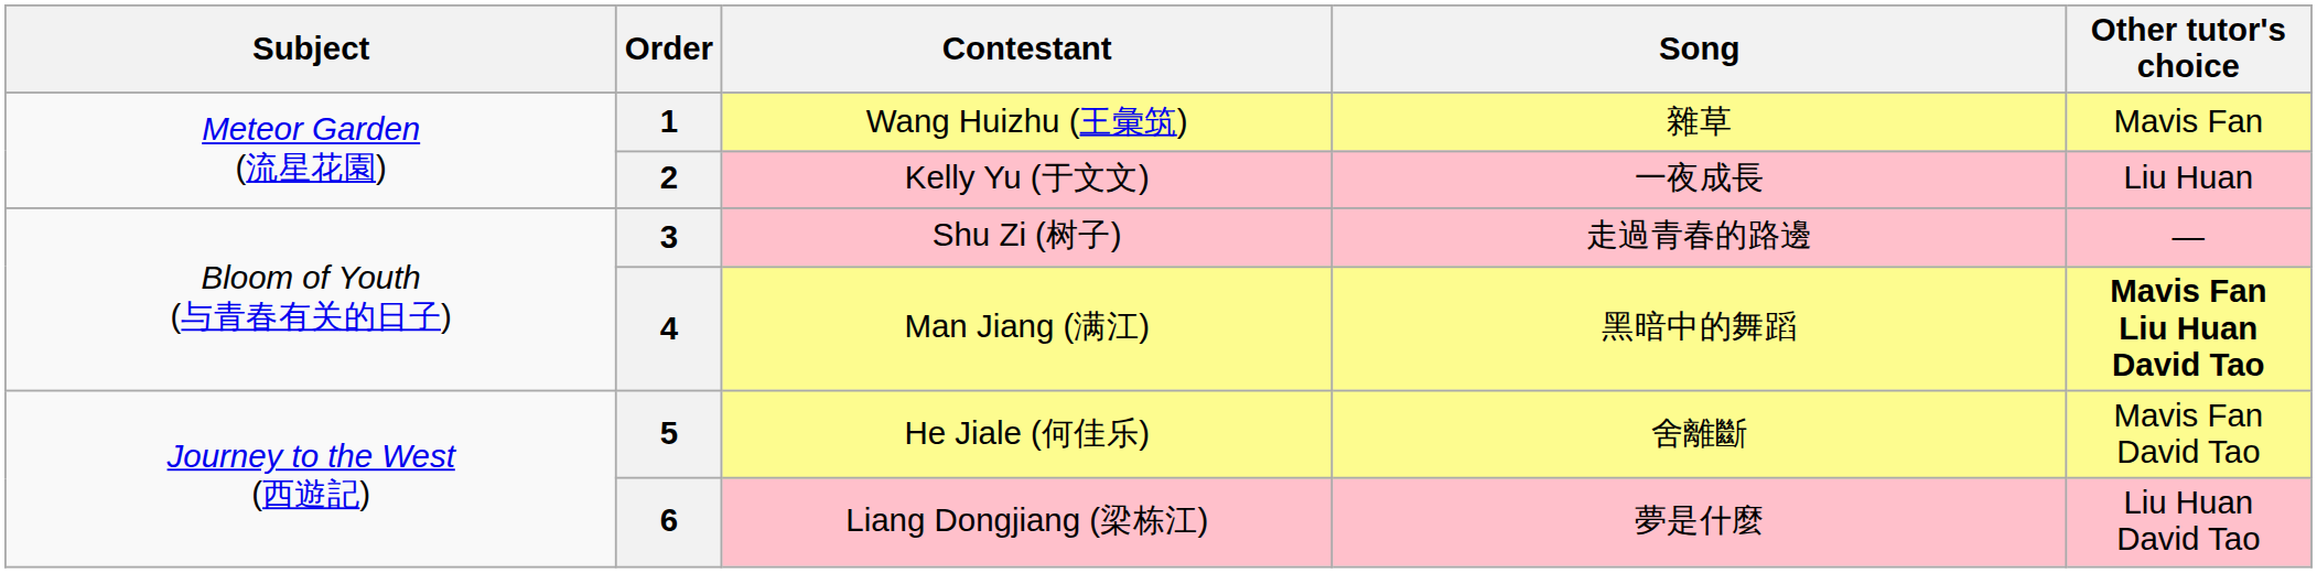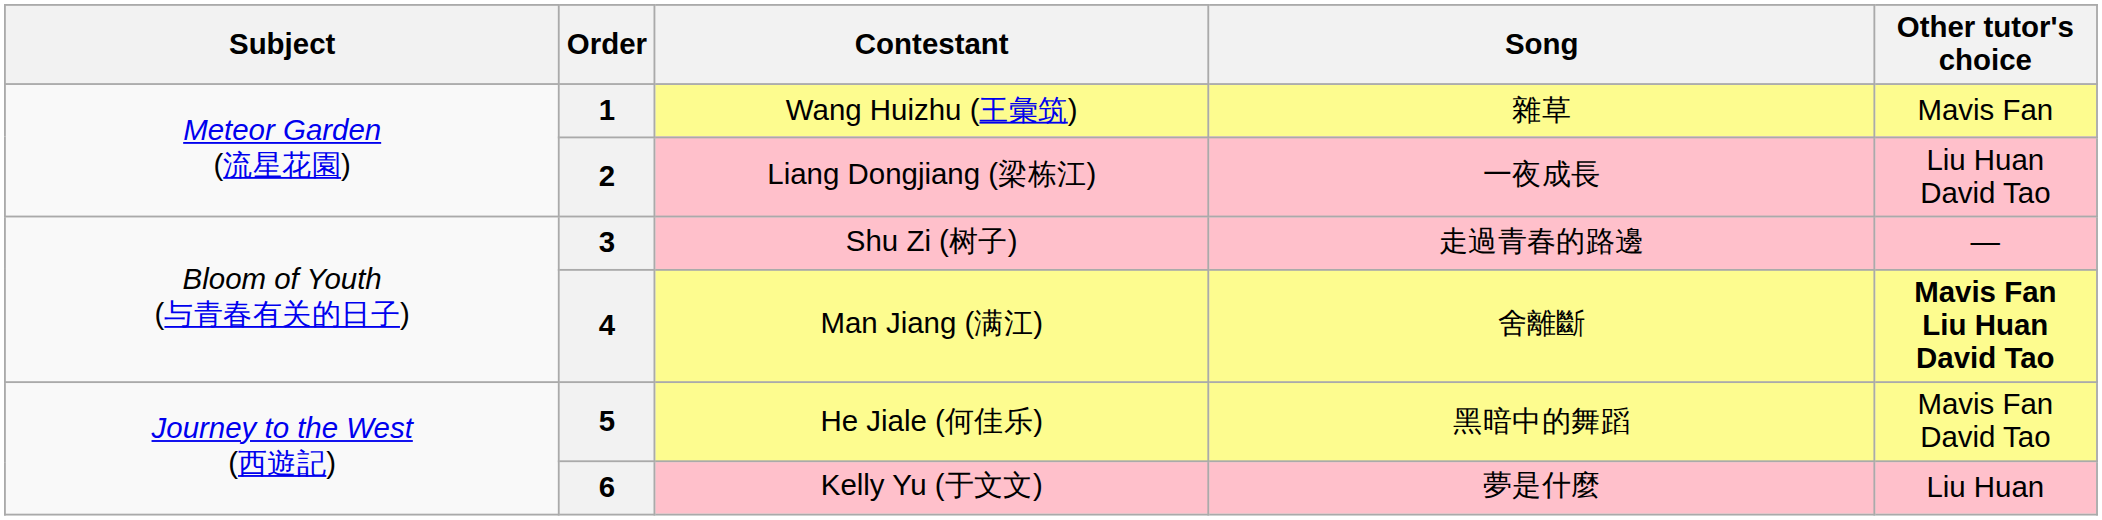2 | Contestant: Kelly Yu (于文文) -> Liang Dongjiang (梁栋江)
2 | Other tutor's choice: Liu Huan -> Liu Huan David Tao
4 | Song: 黑暗中的舞蹈 -> 舍離斷
5 | Song: 舍離斷 -> 黑暗中的舞蹈
6 | Contestant: Liang Dongjiang (梁栋江) -> Kelly Yu (于文文)
6 | Other tutor's choice: Liu Huan David Tao -> Liu Huan
